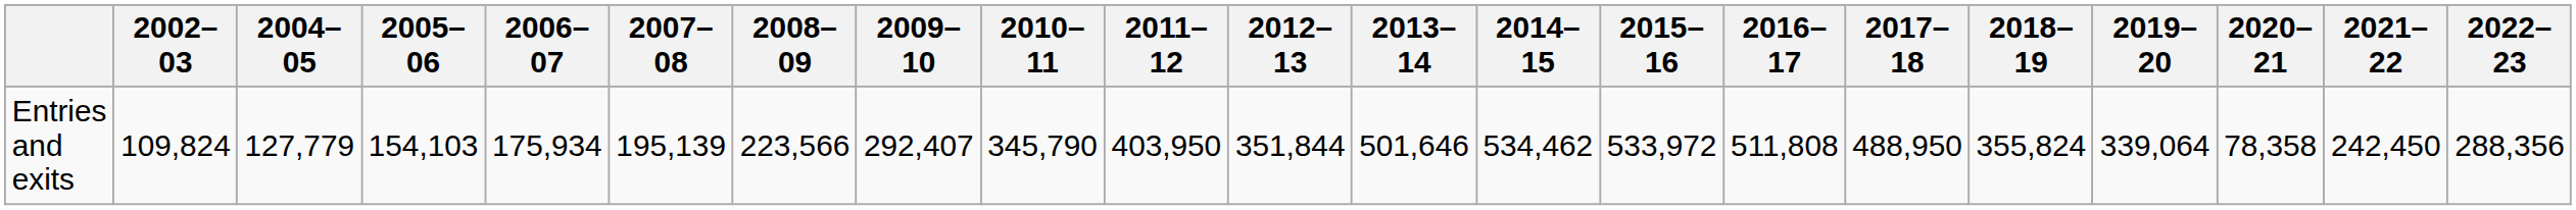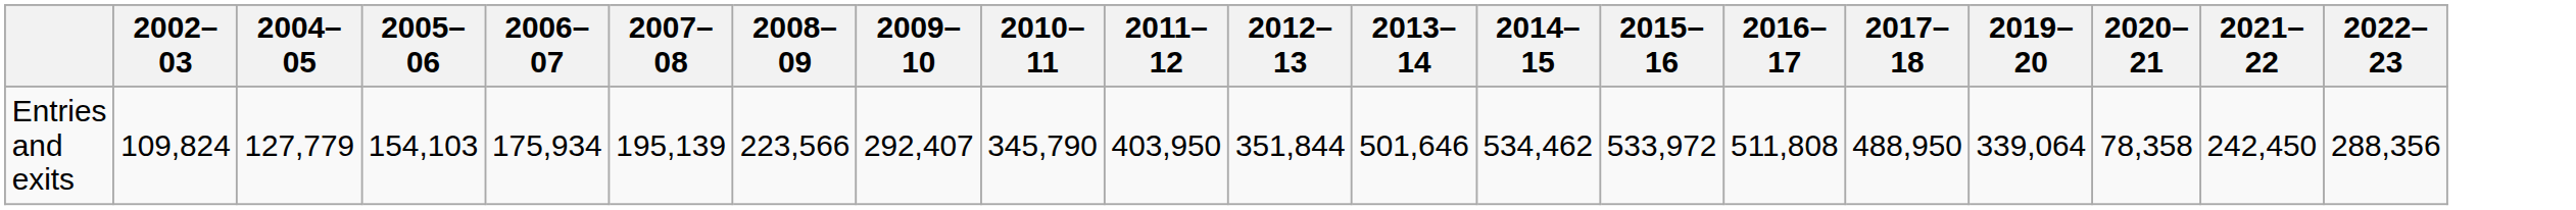- column: 2018–19 | 355,824
